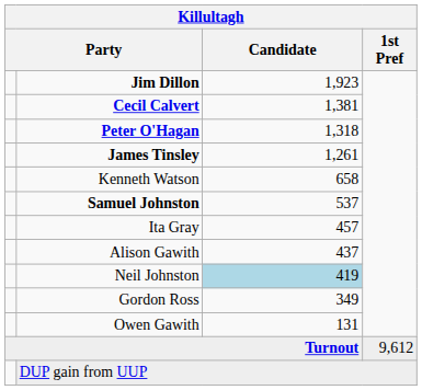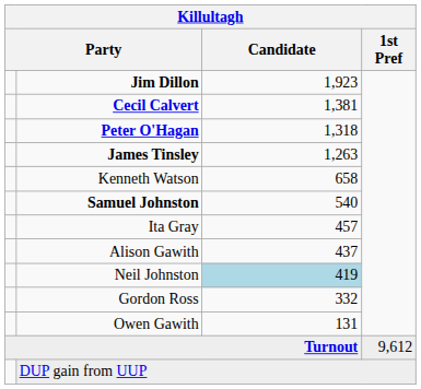James Tinsley | Candidate: 1,261 -> 1,263
Samuel Johnston | Candidate: 537 -> 540
Gordon Ross | Candidate: 349 -> 332
